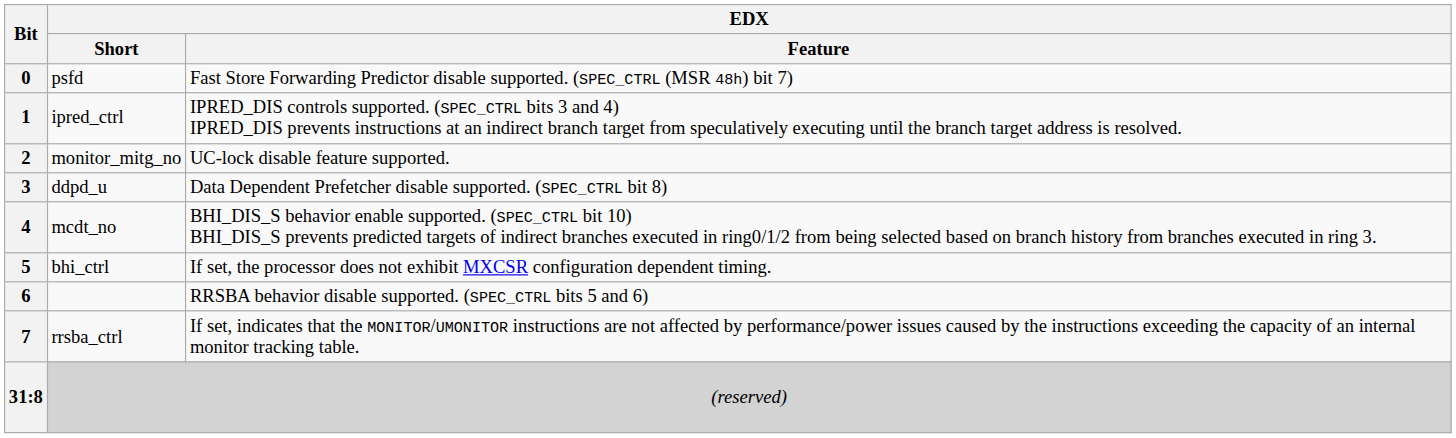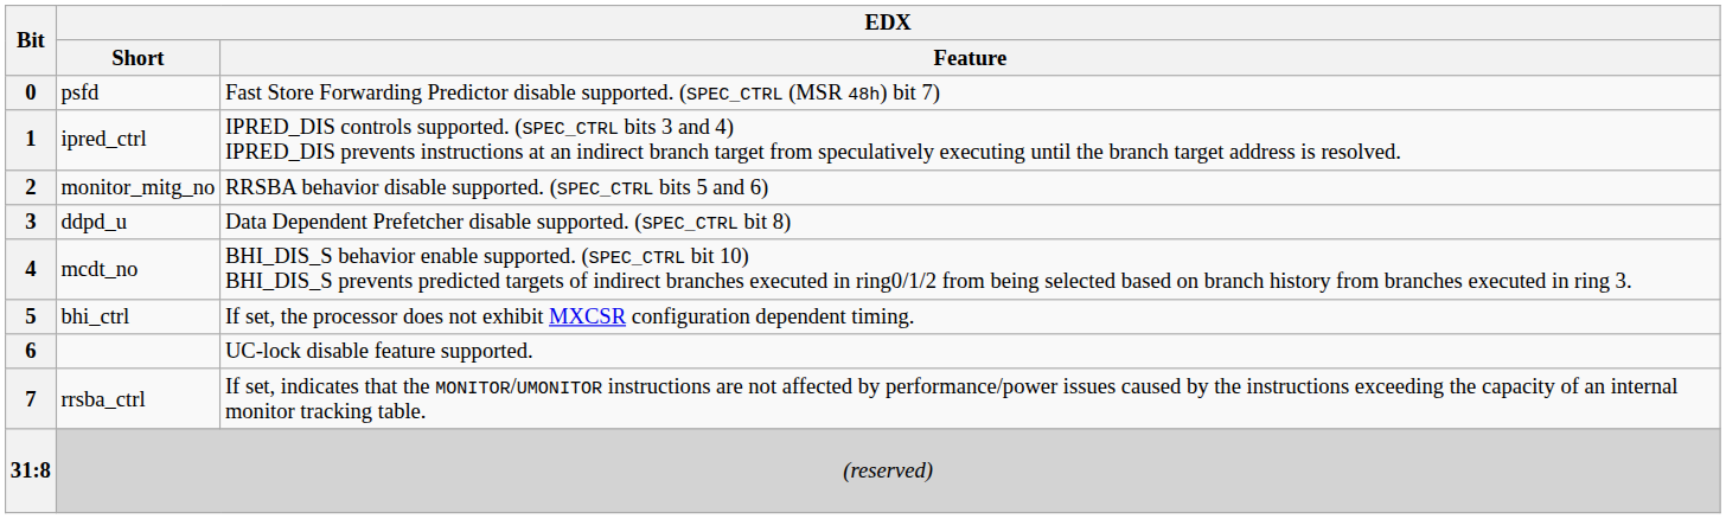2 | EDX / Feature: UC-lock disable feature supported. -> RRSBA behavior disable supported. (SPEC_CTRL bits 5 and 6)
6 | EDX / Feature: RRSBA behavior disable supported. (SPEC_CTRL bits 5 and 6) -> UC-lock disable feature supported.
